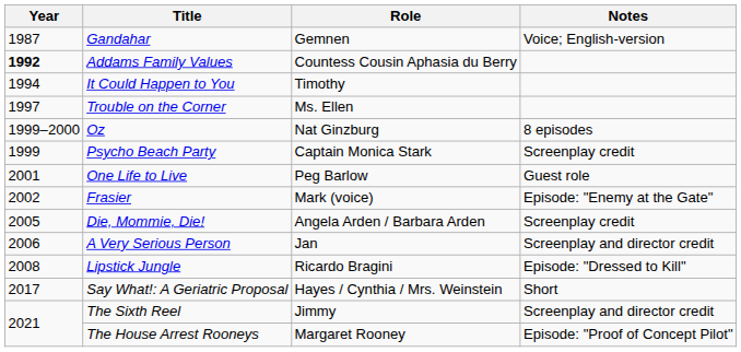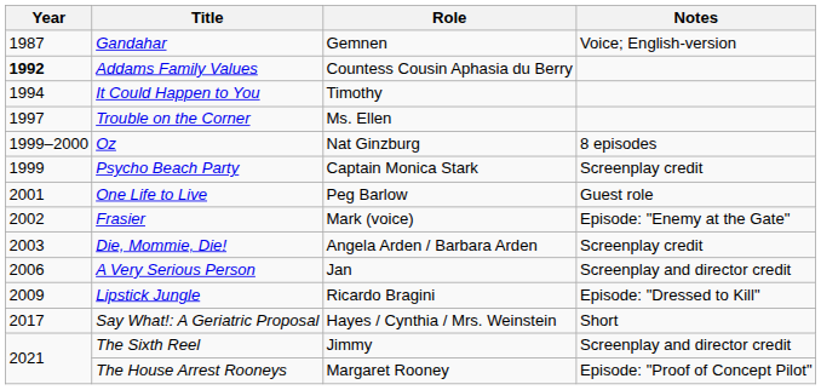Die, Mommie, Die! | Year: 2005 -> 2003
Lipstick Jungle | Year: 2008 -> 2009
